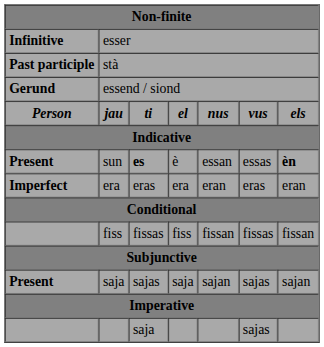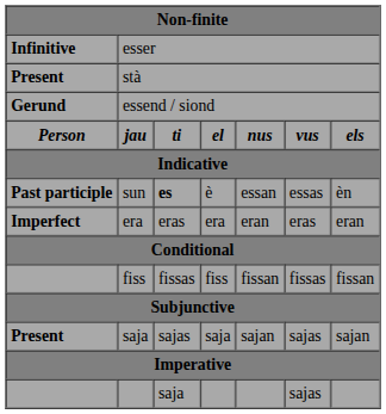stà | column 1: Past participle -> Present
sun | column 1: Present -> Past participle
sun | column 7: bold -> normal
